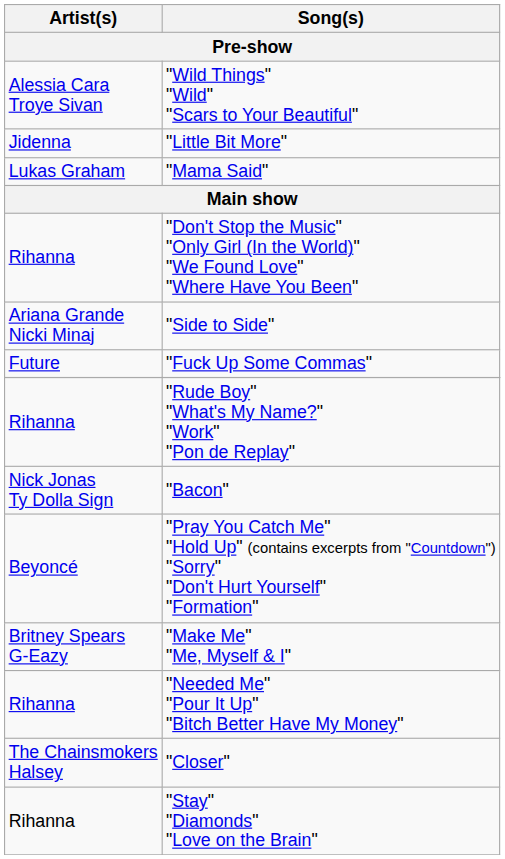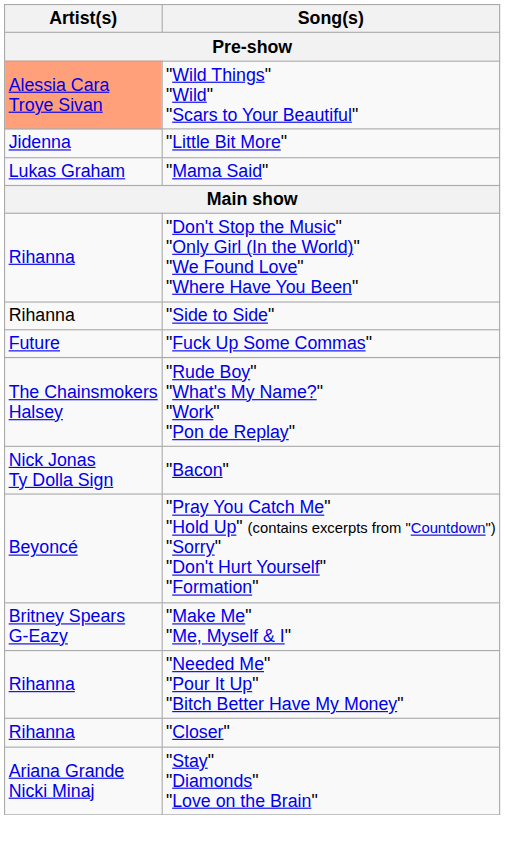"Wild Things" "Wild" "Scars to Your Beautiful" | Artist(s): no background -> lightsalmon background
"Side to Side" | Artist(s): Ariana Grande Nicki Minaj -> Rihanna
"Rude Boy" "What's My Name?" "Work" "Pon de Replay" | Artist(s): Rihanna -> The Chainsmokers Halsey
"Closer" | Artist(s): The Chainsmokers Halsey -> Rihanna
"Stay" "Diamonds" "Love on the Brain" | Artist(s): Rihanna -> Ariana Grande Nicki Minaj
